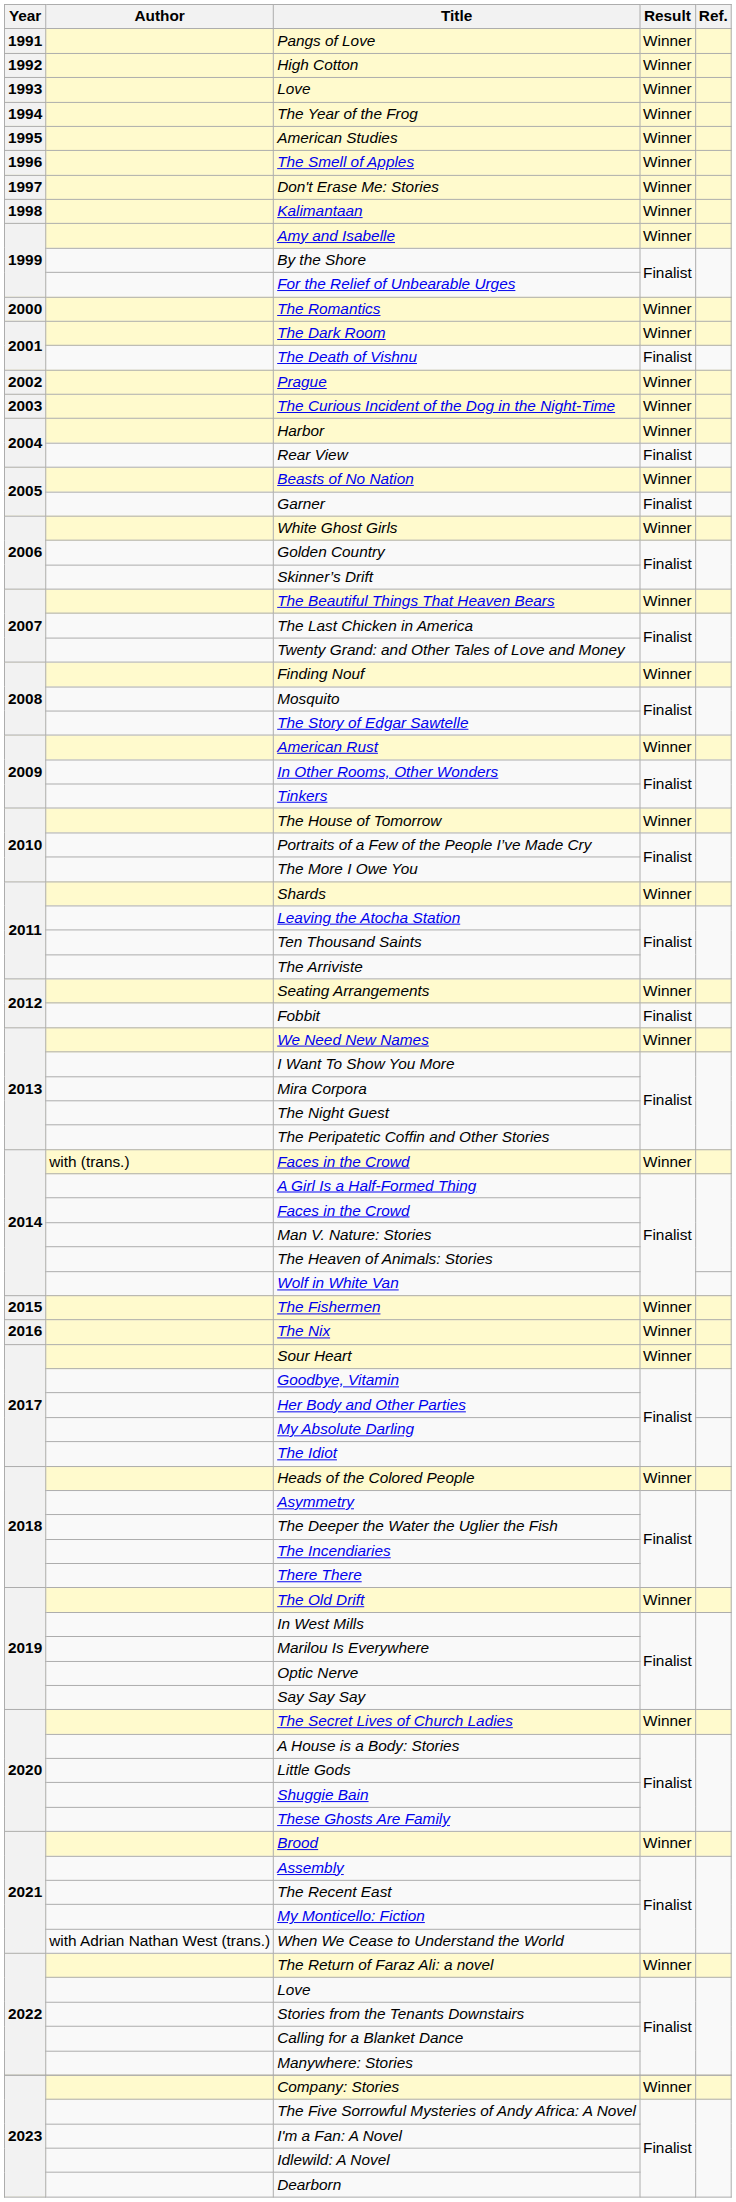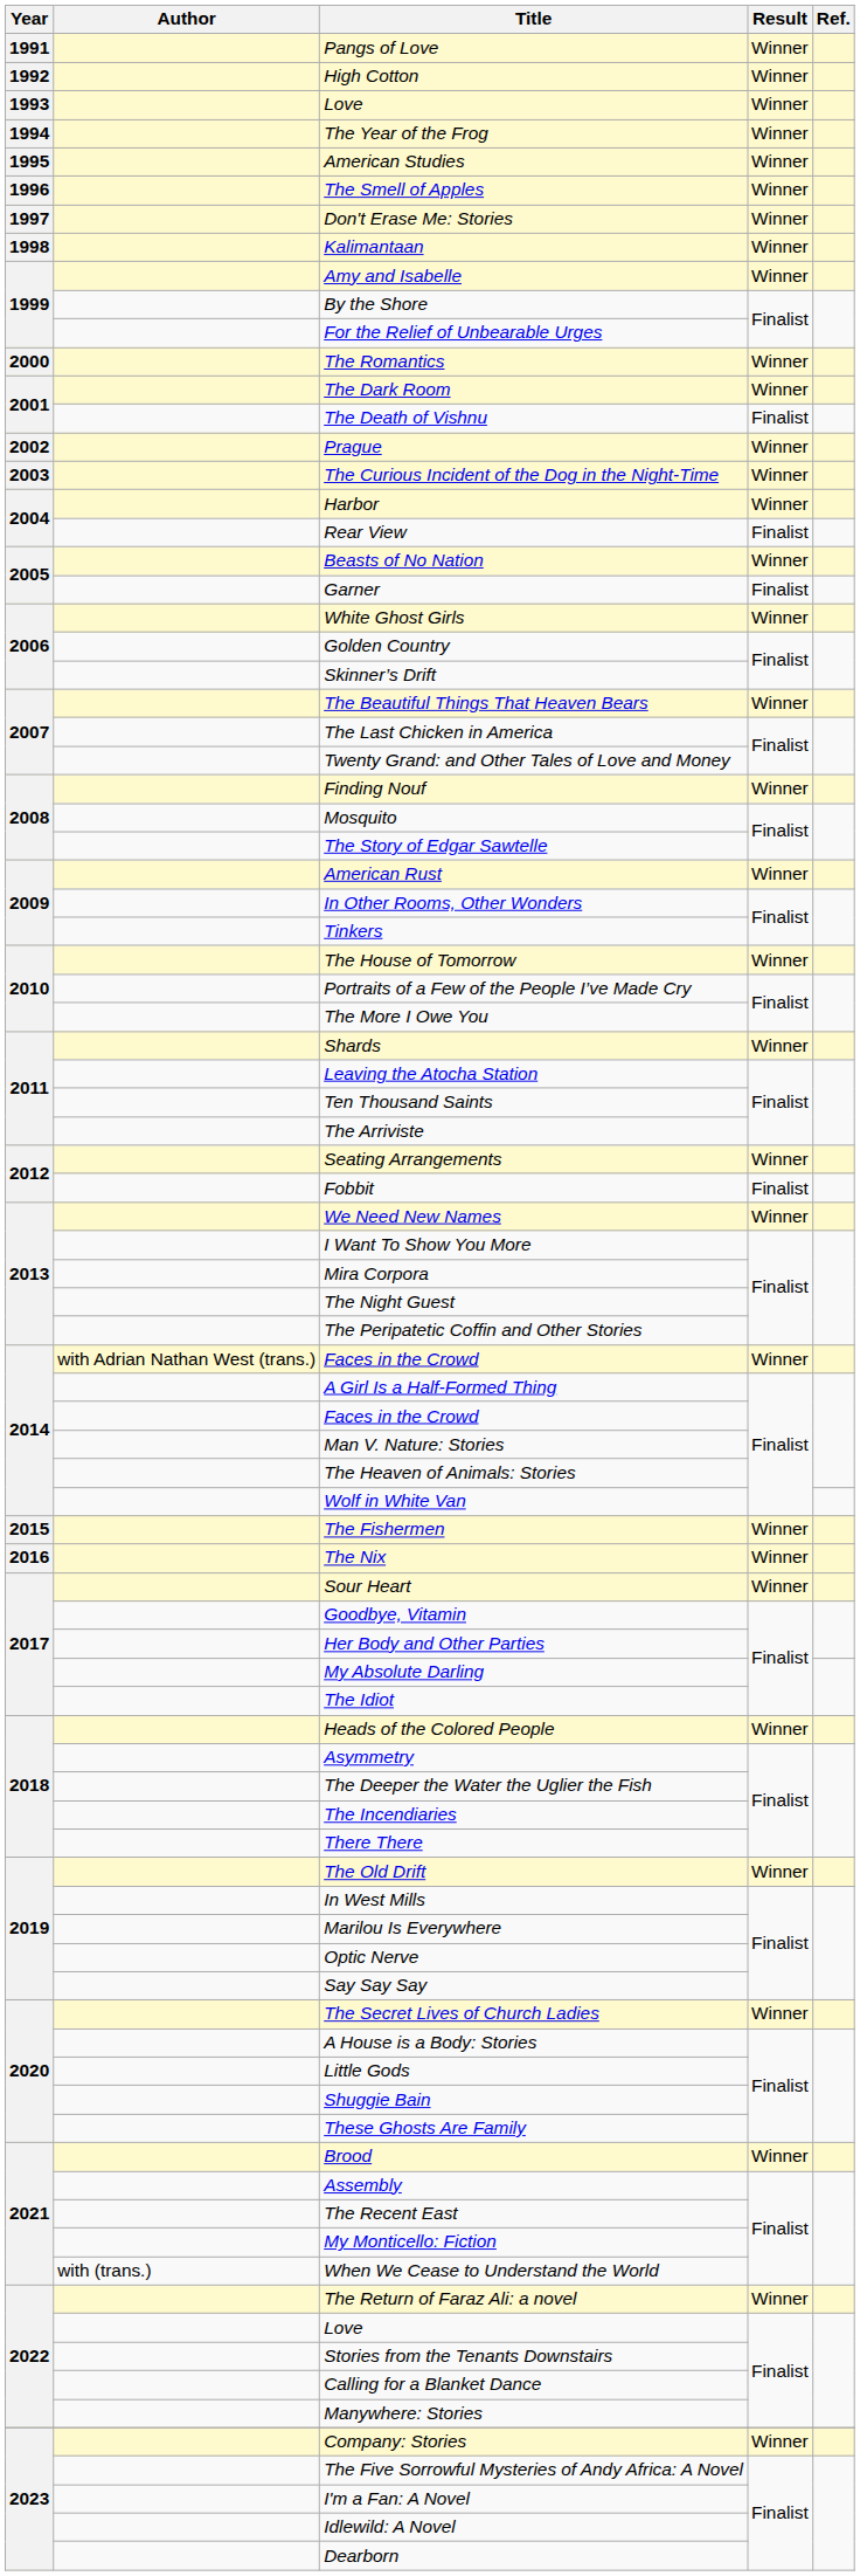Faces in the Crowd / Winner | Author: with (trans.) -> with Adrian Nathan West (trans.)
When We Cease to Understand the World | Author: with Adrian Nathan West (trans.) -> with (trans.)
